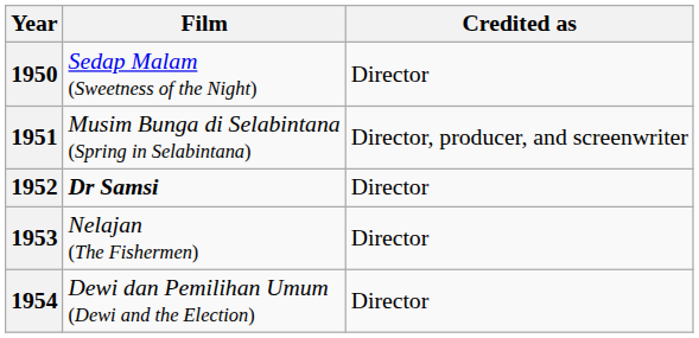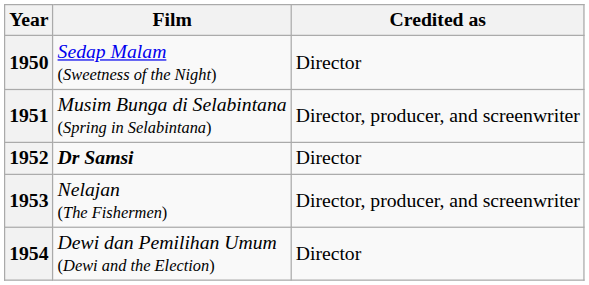1953 | Credited as: Director -> Director, producer, and screenwriter
